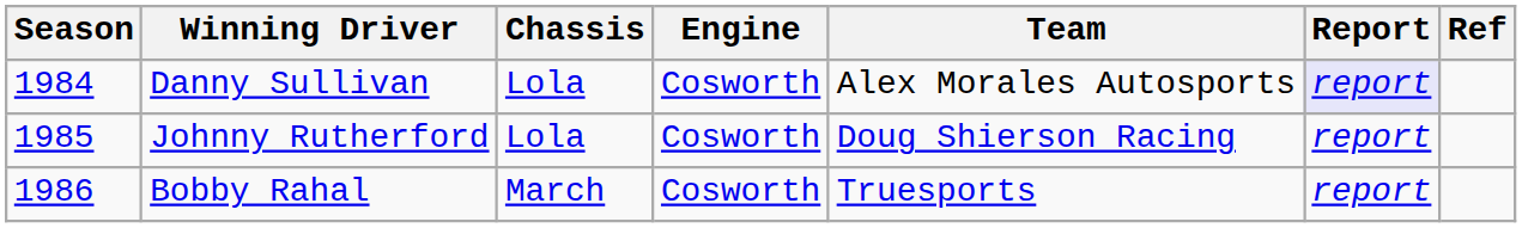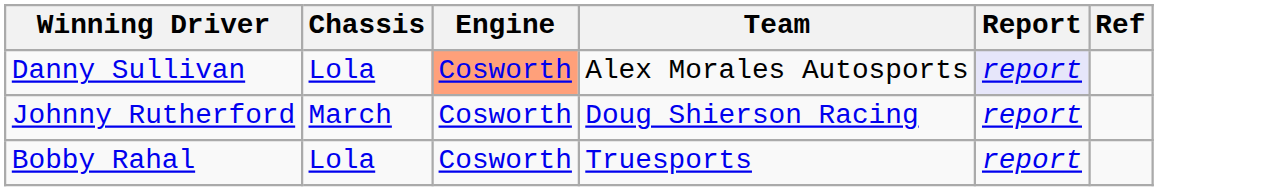- column: Season | 1984 | 1985 | 1986
Danny Sullivan | Engine: no background -> lightsalmon background
Johnny Rutherford | Chassis: Lola -> March
Bobby Rahal | Chassis: March -> Lola
